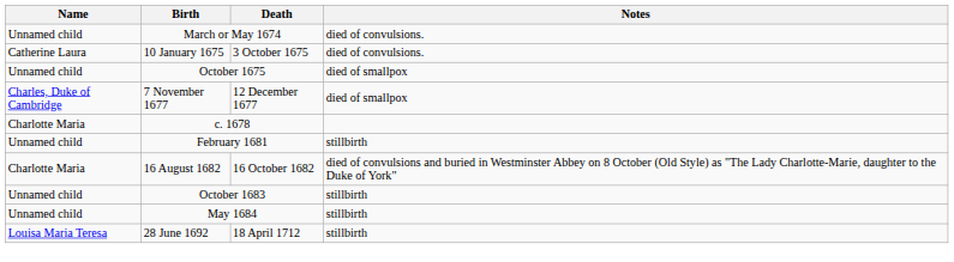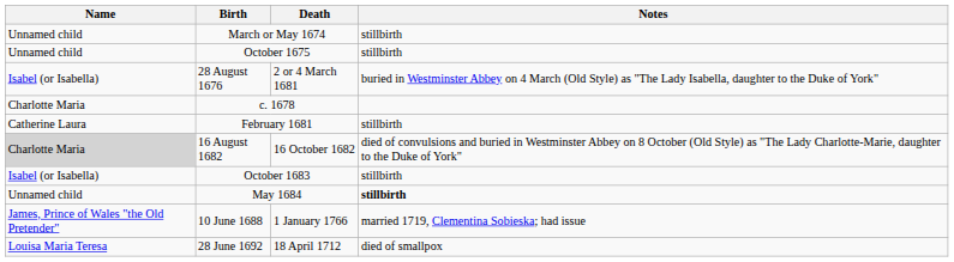March or May 1674 | Notes: died of convulsions. -> stillbirth
- row: Catherine Laura | 10 January 1675 | 3 October 1675 | died of convulsions.
October 1675 | Notes: died of smallpox -> stillbirth
+ row: Isabel (or Isabella) | 28 August 1676 | 2 or 4 March 1681 | buried in Westminster Abbey on 4 March (Old Style) as "The Lady Isabella, daughter to the Duke of York"
- row: Charles, Duke of Cambridge | 7 November 1677 | 12 December 1677 | died of smallpox
February 1681 | Name: Unnamed child -> Catherine Laura
16 August 1682 | Name: no background -> lightgrey background
October 1683 | Name: Unnamed child -> Isabel (or Isabella)
May 1684 | Notes: normal -> bold
+ row: James, Prince of Wales "the Old Pretender" | 10 June 1688 | 1 January 1766 | married 1719, Clementina Sobieska; had issue
28 June 1692 | Notes: stillbirth -> died of smallpox
